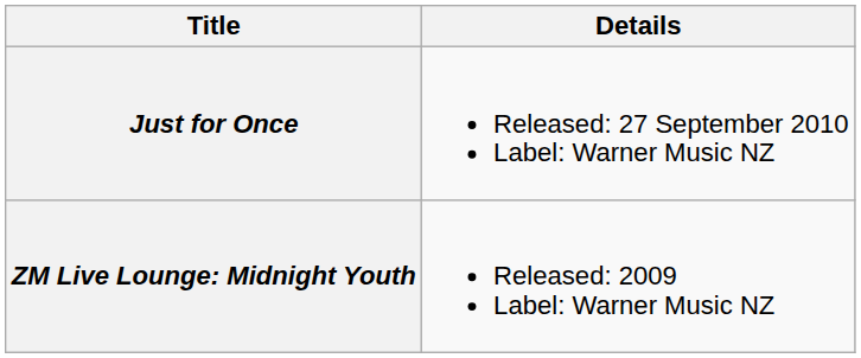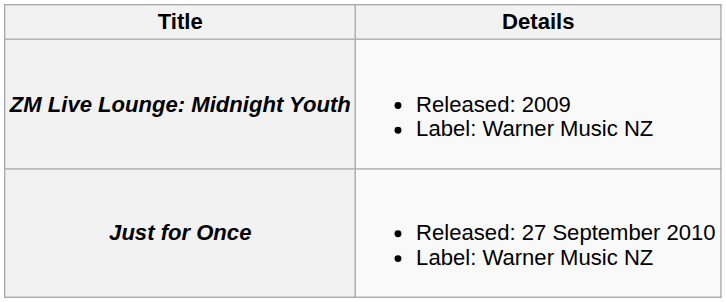rows swapped: ZM Live Lounge: Midnight Youth <-> Just for Once
